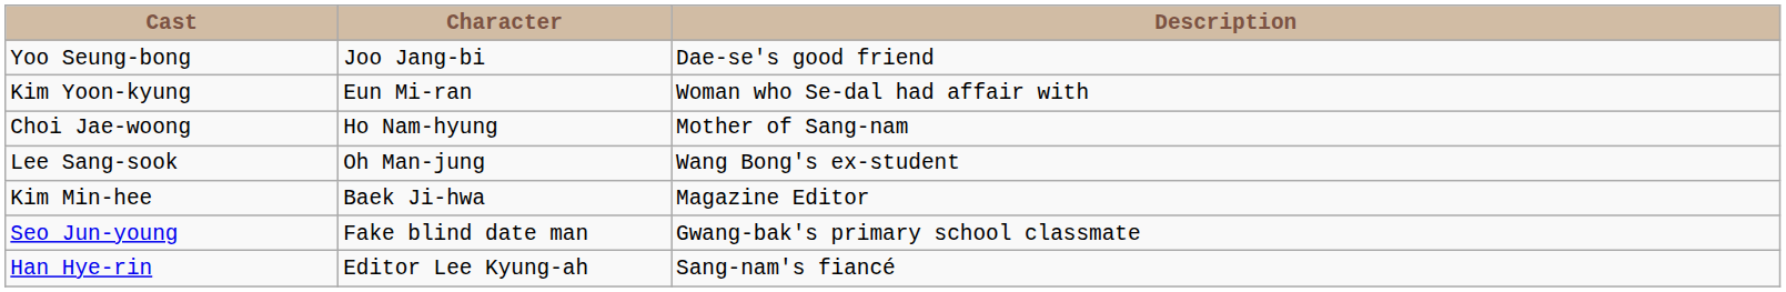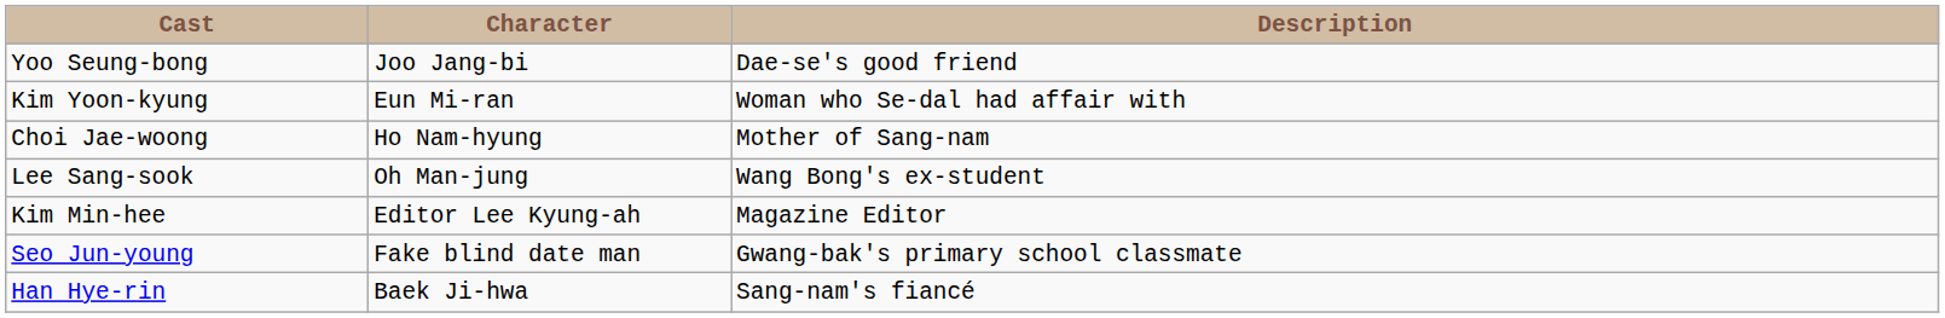Kim Min-hee | Character: Baek Ji-hwa -> Editor Lee Kyung-ah
Han Hye-rin | Character: Editor Lee Kyung-ah -> Baek Ji-hwa
